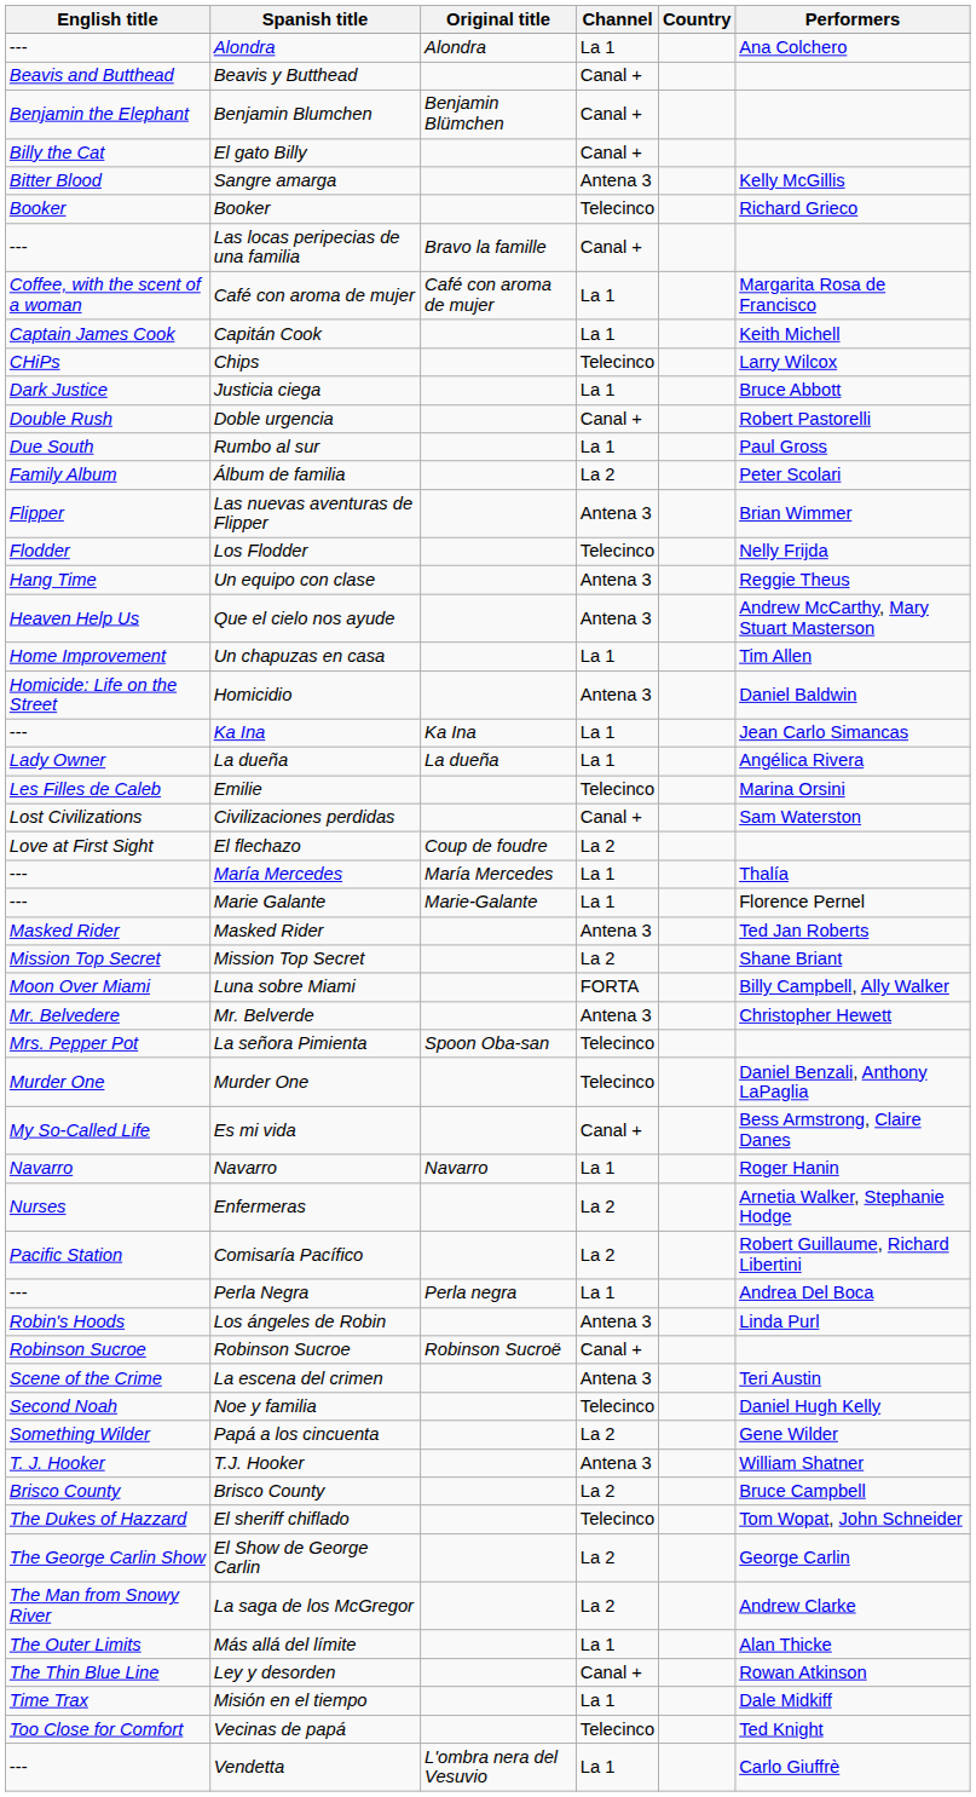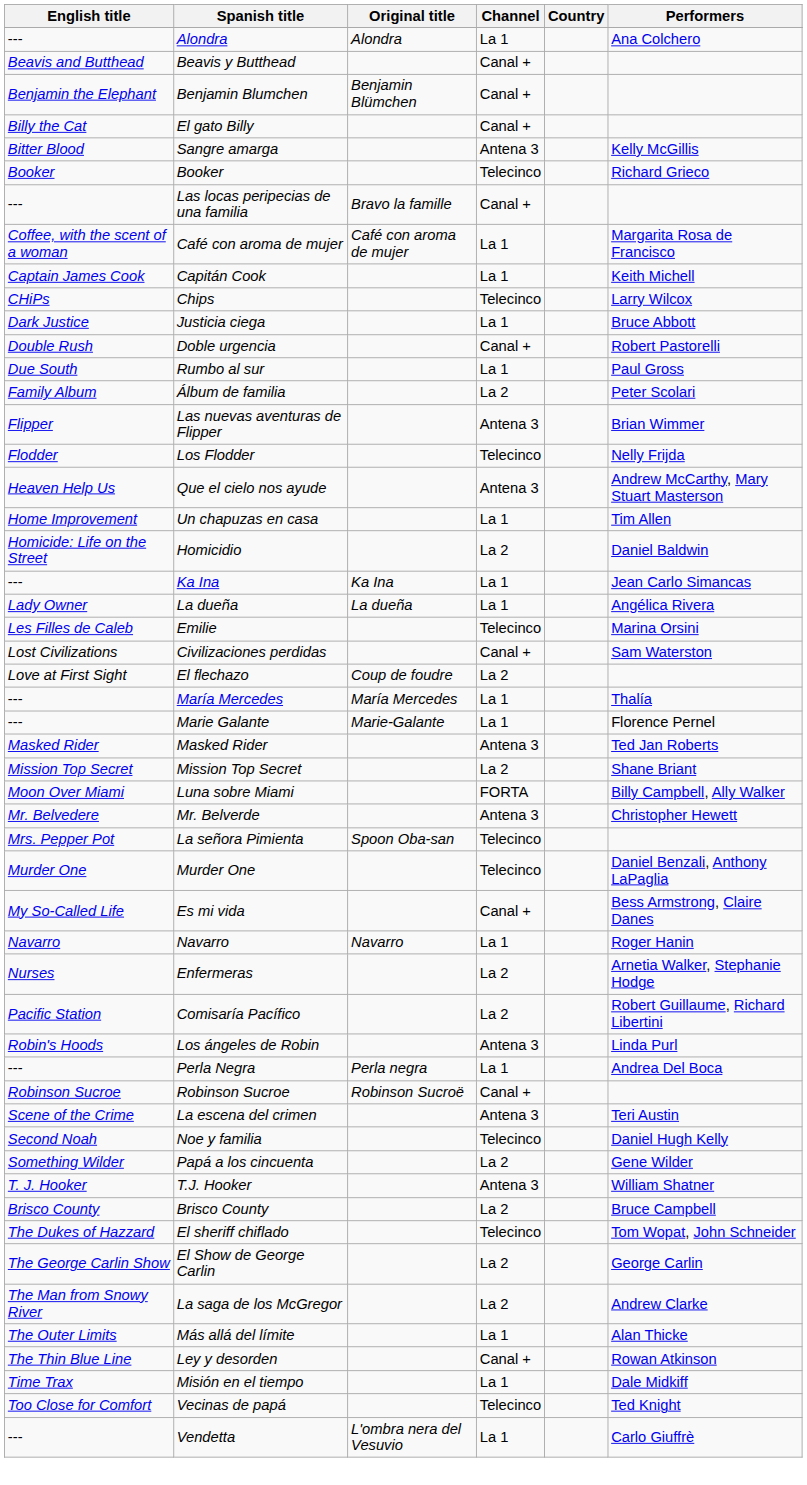- row: Hang Time | Un equipo con clase | Antena 3 | Reggie Theus
Homicidio | Channel: Antena 3 -> La 2
rows swapped: Perla Negra <-> Los ángeles de Robin
